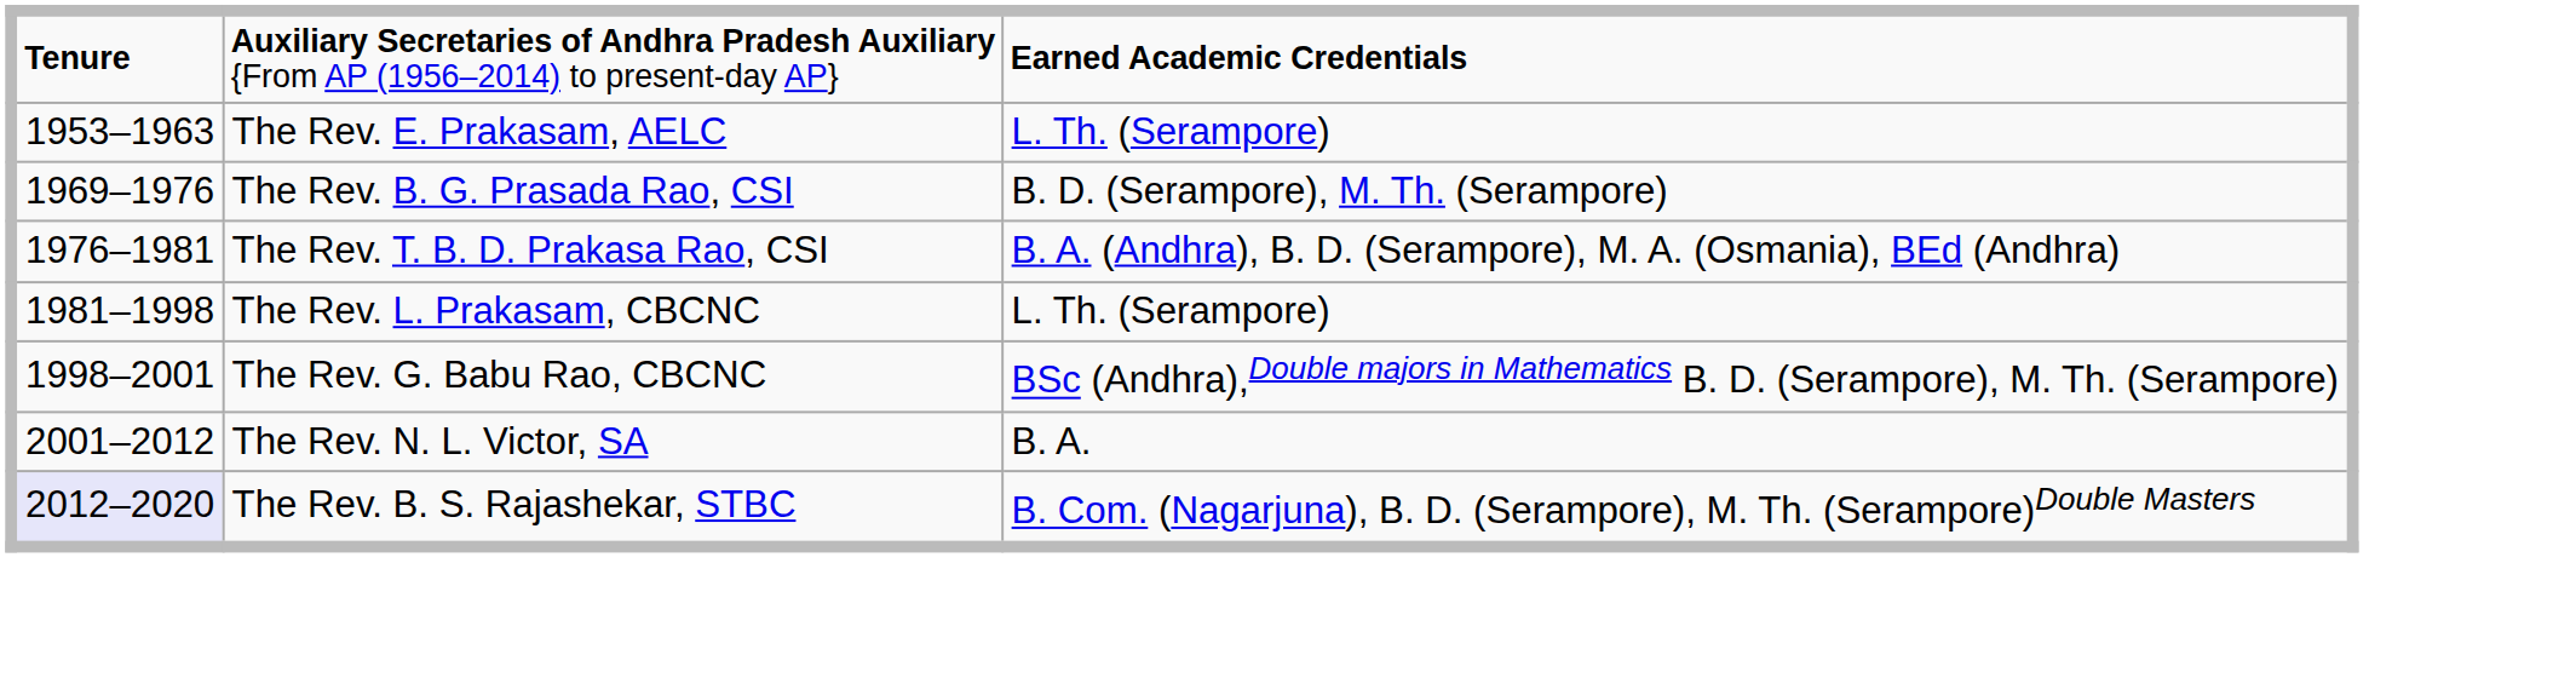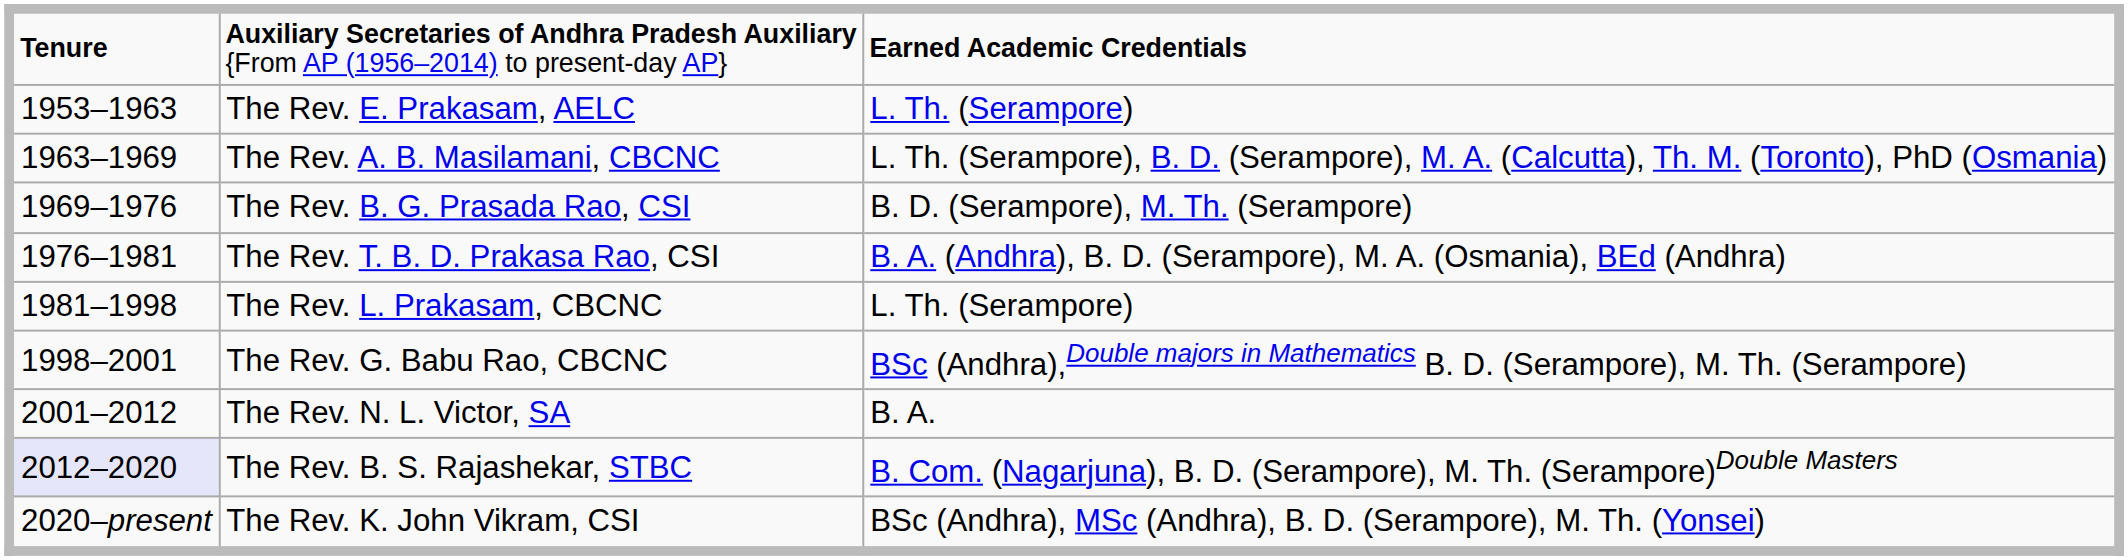+ row: 1963–1969 | The Rev. A. B. Masilamani, CBCNC | L. Th. (Serampore), B. D. (Serampore), M. A. (Calcutta), Th. M. (Toronto), PhD (Osmania)
+ row: 2020–present | The Rev. K. John Vikram, CSI | BSc (Andhra), MSc (Andhra), B. D. (Serampore), M. Th. (Yonsei)
